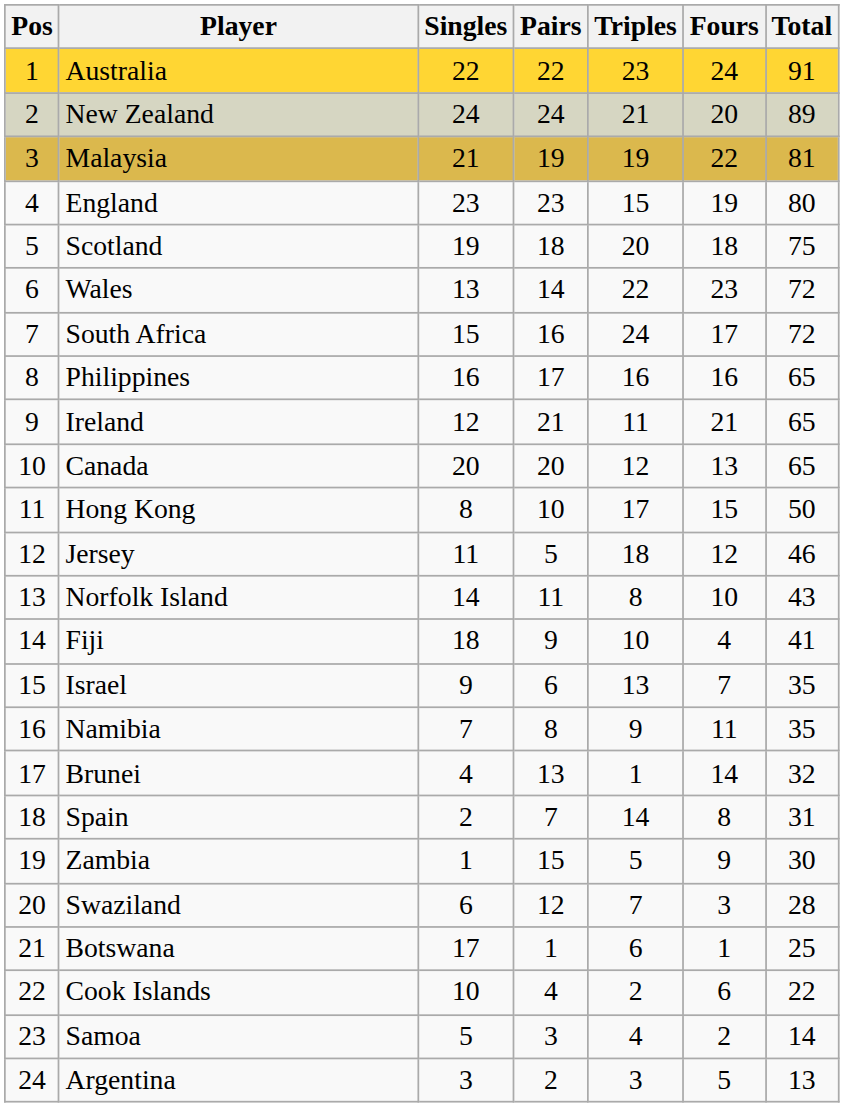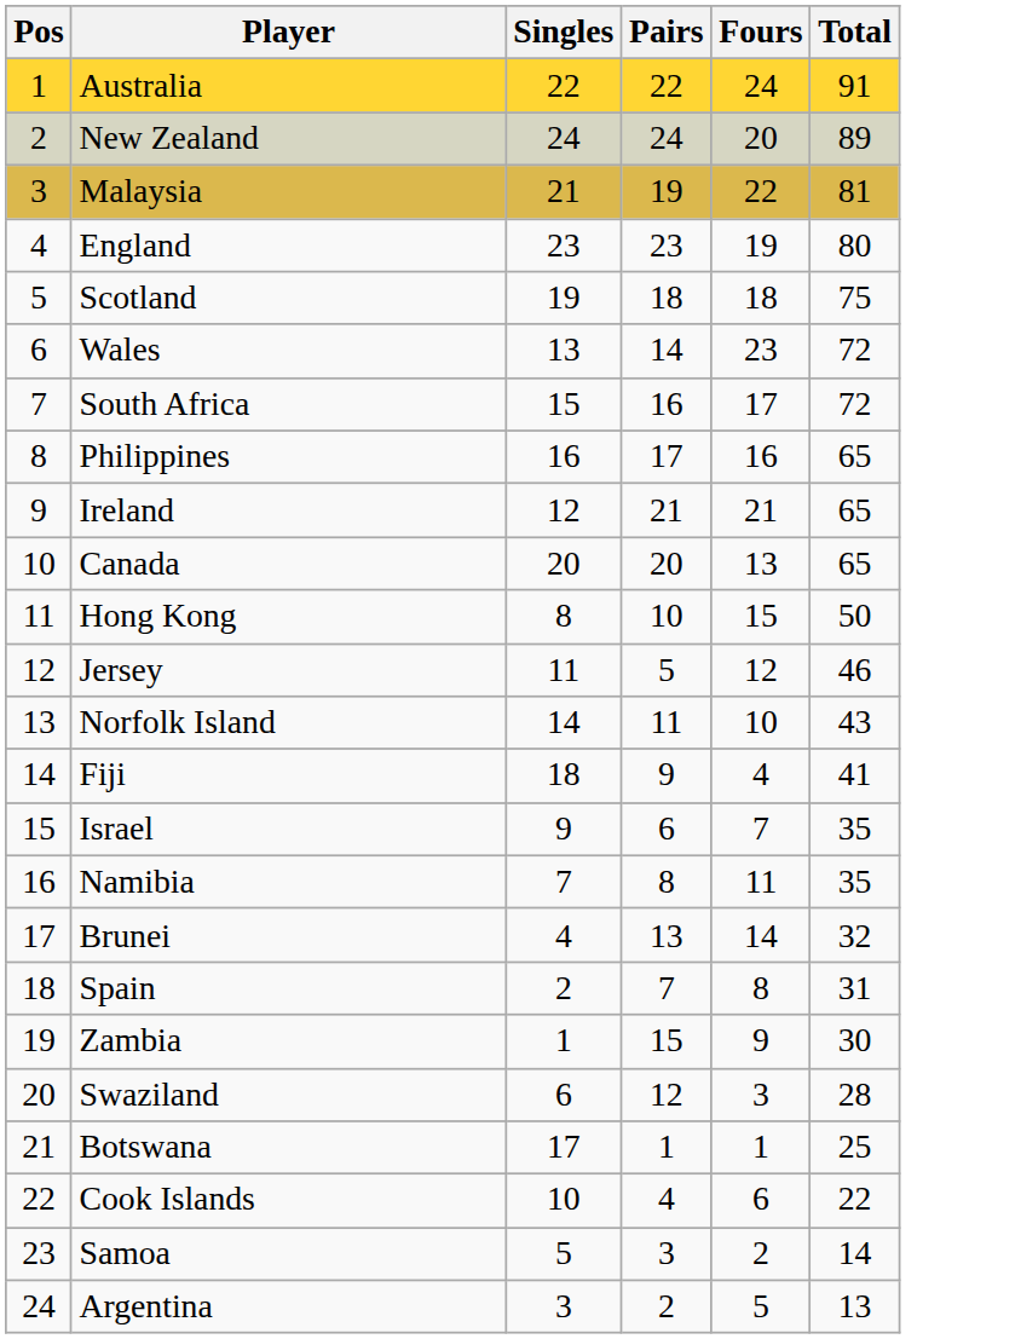- column: Triples | 23 | 21 | 19 | 15 | 20 | 22 | 24 | 16 | 11 | 12 | 17 | 18 | 8 | 10 | 13 | 9 | 1 | 14 | 5 | 7 | 6 | 2 | 4 | 3
